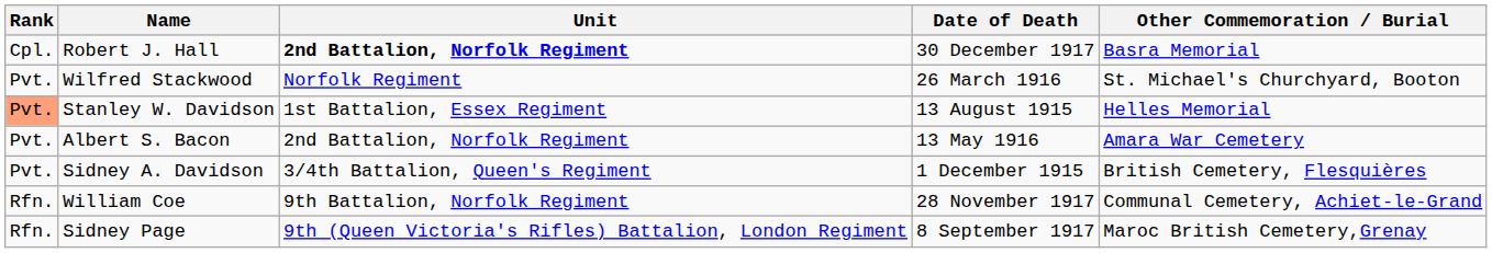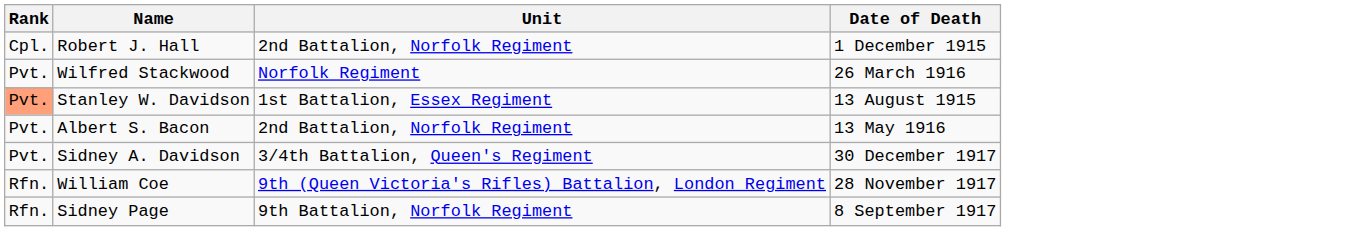- column: Other Commemoration / Burial | Basra Memorial | St. Michael's Churchyard, Booton | Helles Memorial | Amara War Cemetery | British Cemetery, Flesquières | Communal Cemetery, Achiet-le-Grand | Maroc British Cemetery,Grenay
Robert J. Hall | Unit: bold -> normal
Robert J. Hall | Date of Death: 30 December 1917 -> 1 December 1915
Sidney A. Davidson | Date of Death: 1 December 1915 -> 30 December 1917
William Coe | Unit: 9th Battalion, Norfolk Regiment -> 9th (Queen Victoria's Rifles) Battalion, London Regiment
Sidney Page | Unit: 9th (Queen Victoria's Rifles) Battalion, London Regiment -> 9th Battalion, Norfolk Regiment
